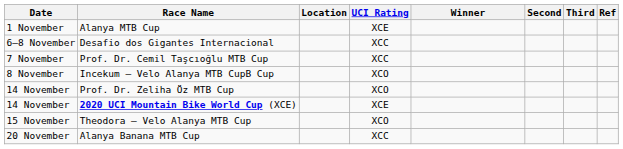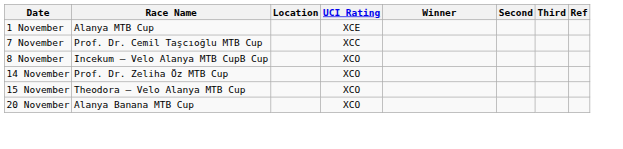- row: 6–8 November | Desafio dos Gigantes Internacional | XCC
- row: 14 November | 2020 UCI Mountain Bike World Cup (XCE) | XCE
Alanya Banana MTB Cup | UCI Rating: XCC -> XCO
